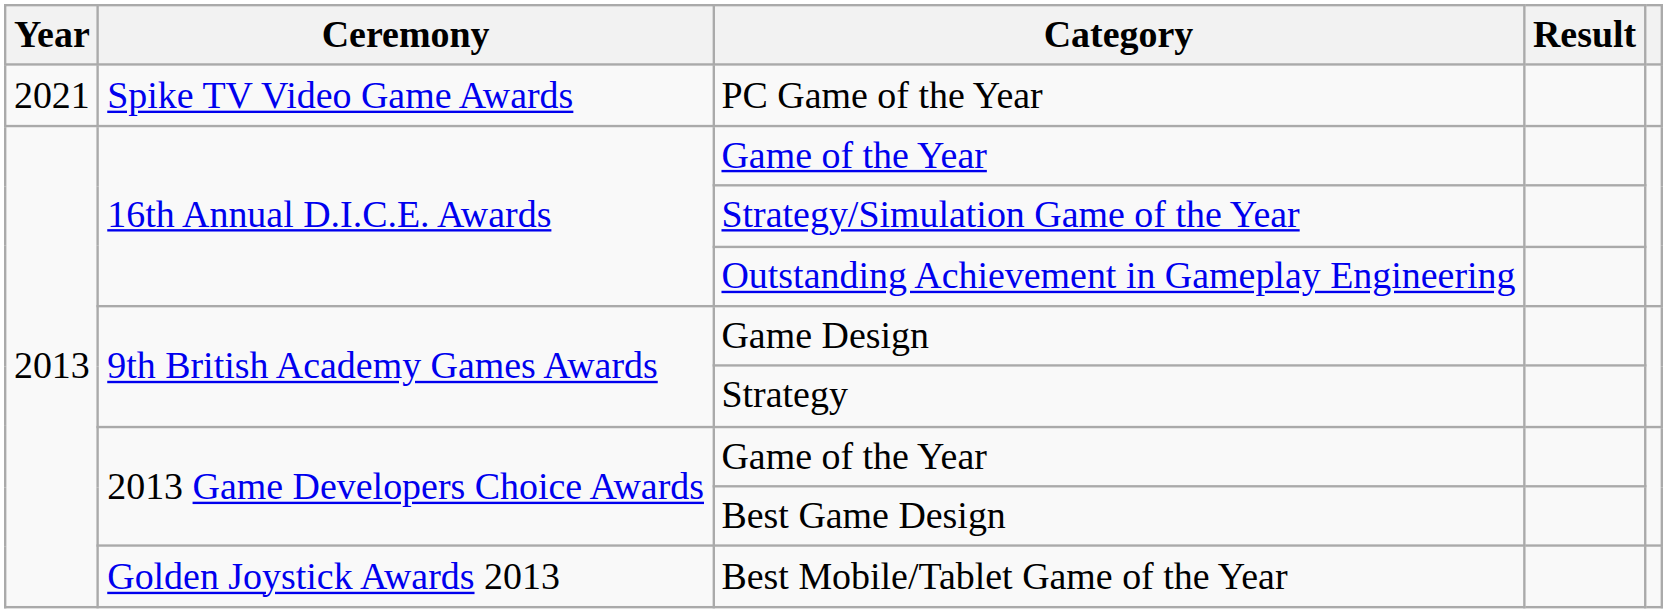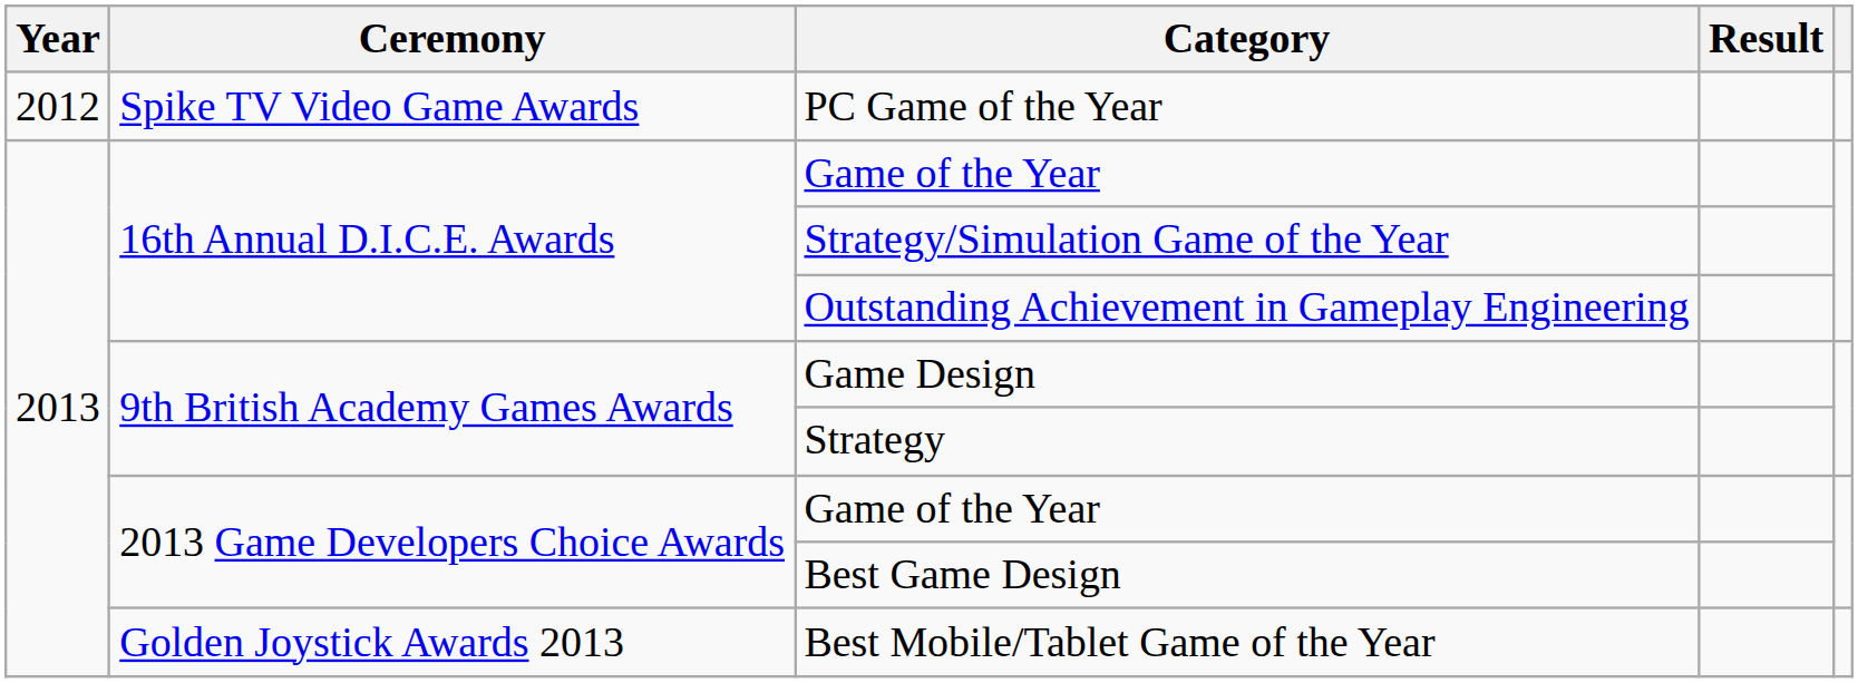PC Game of the Year | Year: 2021 -> 2012
